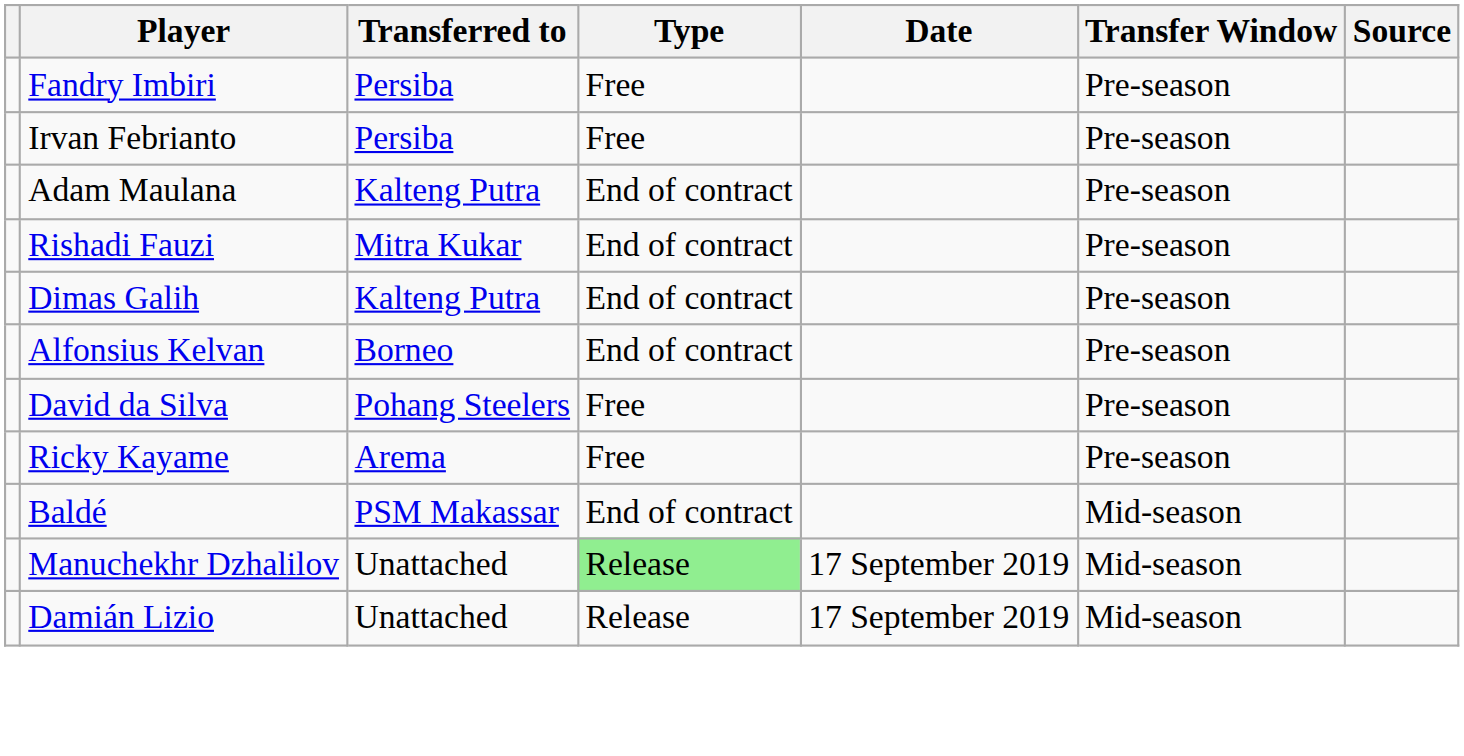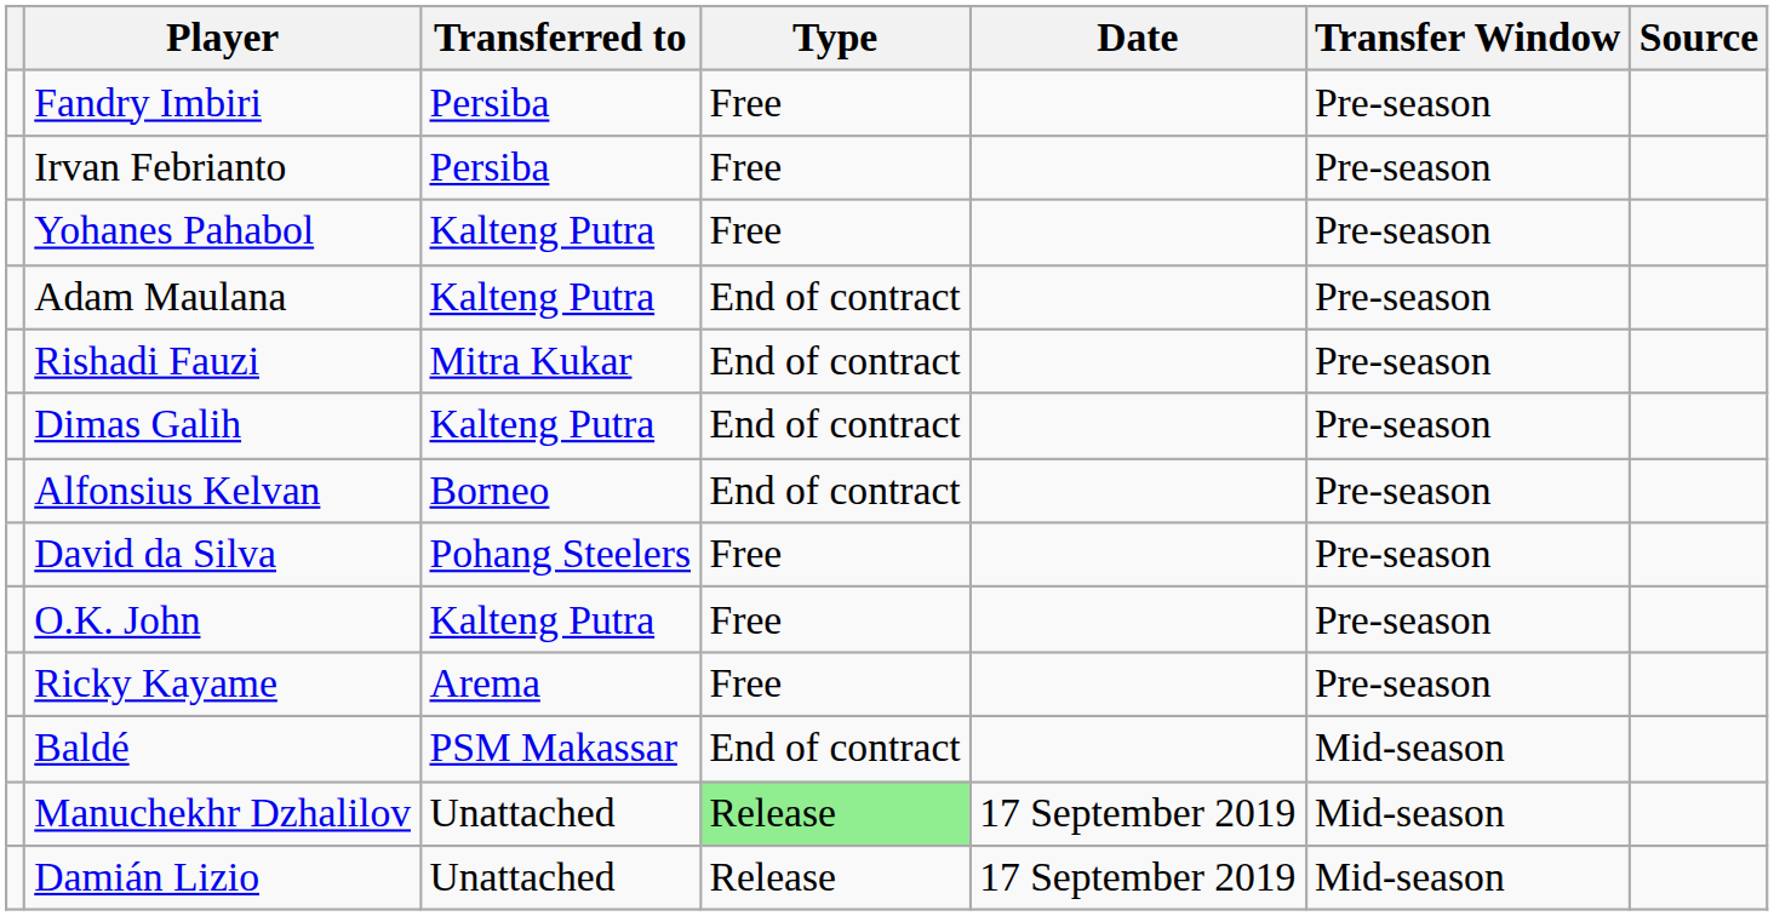+ row: Yohanes Pahabol | Kalteng Putra | Free | Pre-season
+ row: O.K. John | Kalteng Putra | Free | Pre-season
